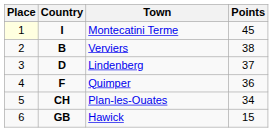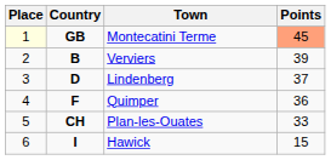Montecatini Terme | Country: I -> GB
Montecatini Terme | Points: no background -> lightsalmon background
Verviers | Points: 38 -> 39
Plan-les-Ouates | Points: 34 -> 33
Hawick | Country: GB -> I
